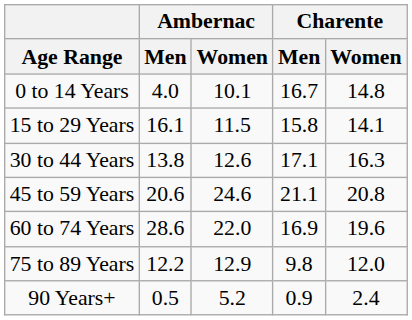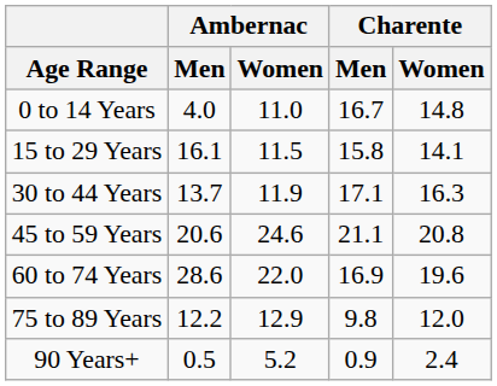0 to 14 Years | Ambernac / Women: 10.1 -> 11.0
30 to 44 Years | Ambernac / Men: 13.8 -> 13.7
30 to 44 Years | Ambernac / Women: 12.6 -> 11.9
